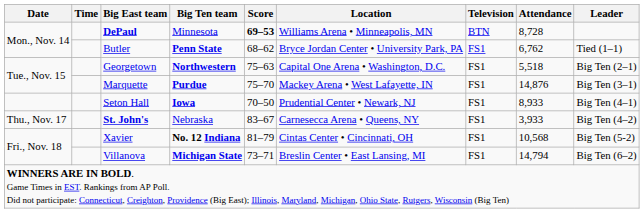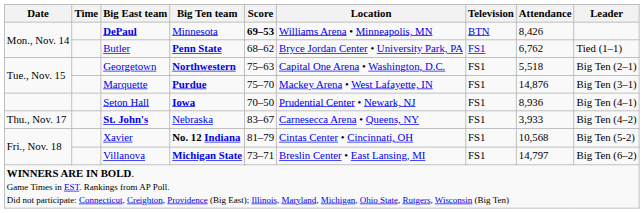DePaul | Attendance: 8,728 -> 8,426
Seton Hall | Attendance: 8,933 -> 8,936
Villanova | Attendance: 14,794 -> 14,797
